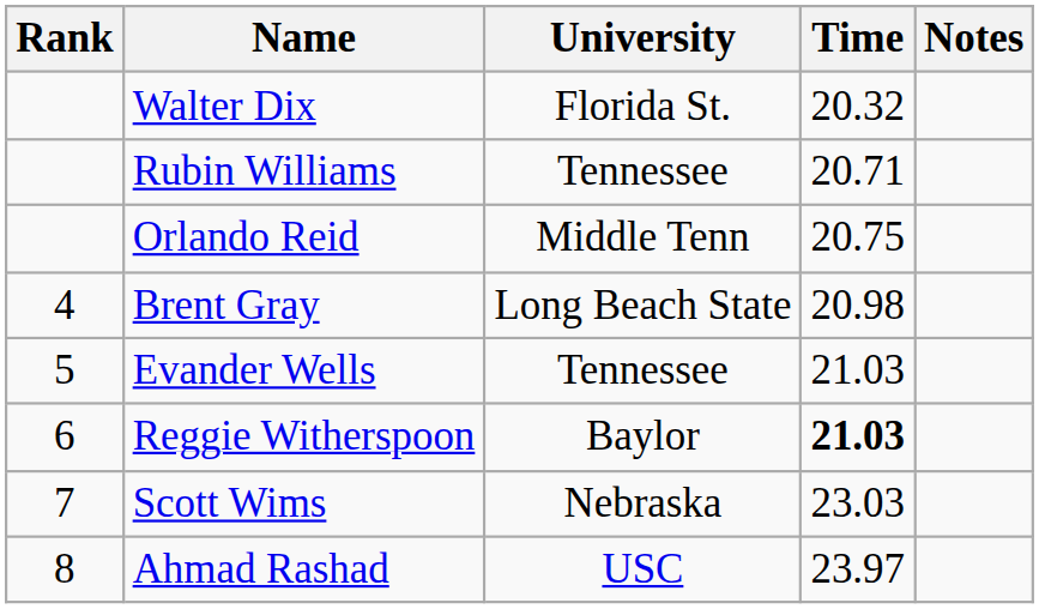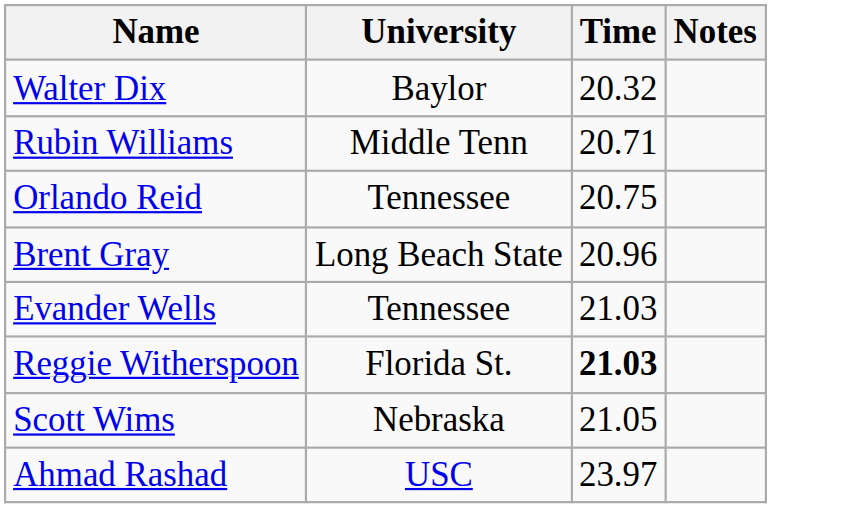- column: Rank | 4 | 5 | 6 | 7 | 8
Walter Dix | University: Florida St. -> Baylor
Rubin Williams | University: Tennessee -> Middle Tenn
Orlando Reid | University: Middle Tenn -> Tennessee
Brent Gray | Time: 20.98 -> 20.96
Reggie Witherspoon | University: Baylor -> Florida St.
Scott Wims | Time: 23.03 -> 21.05
